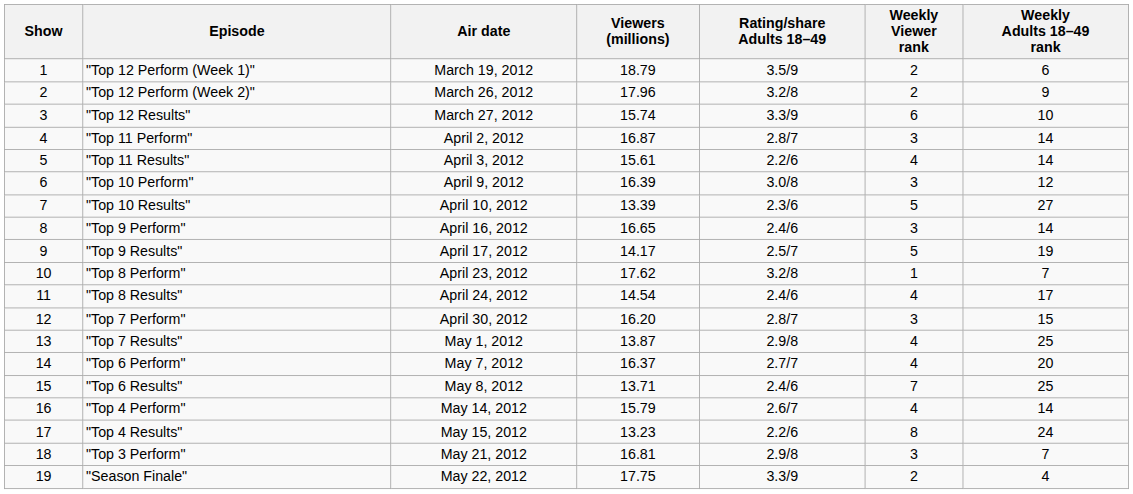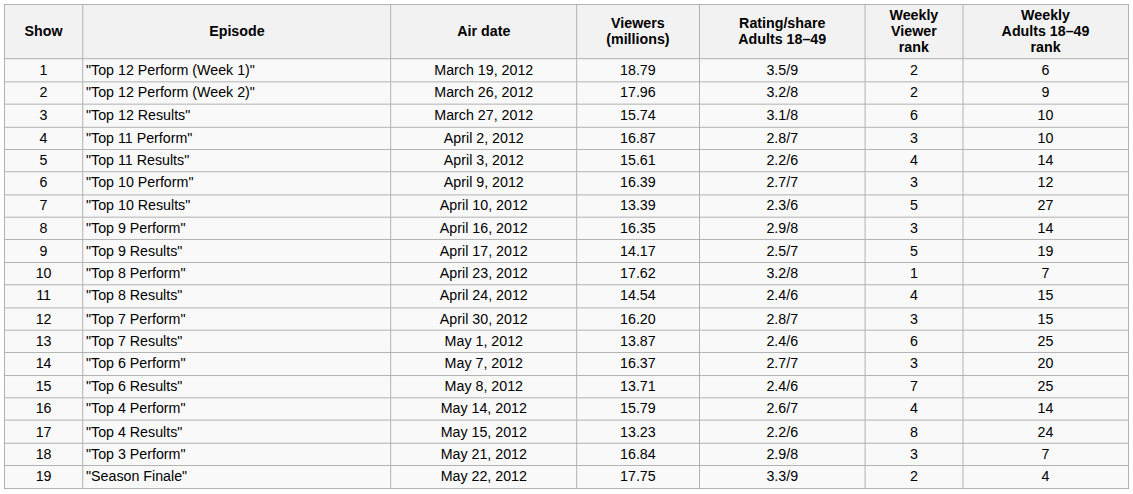"Top 12 Results" | Rating/share Adults 18–49: 3.3/9 -> 3.1/8
"Top 11 Perform" | Weekly Adults 18–49 rank: 14 -> 10
"Top 10 Perform" | Rating/share Adults 18–49: 3.0/8 -> 2.7/7
"Top 9 Perform" | Viewers (millions): 16.65 -> 16.35
"Top 9 Perform" | Rating/share Adults 18–49: 2.4/6 -> 2.9/8
"Top 8 Results" | Weekly Adults 18–49 rank: 17 -> 15
"Top 7 Results" | Rating/share Adults 18–49: 2.9/8 -> 2.4/6
"Top 7 Results" | Weekly Viewer rank: 4 -> 6
"Top 6 Perform" | Weekly Viewer rank: 4 -> 3
"Top 3 Perform" | Viewers (millions): 16.81 -> 16.84
